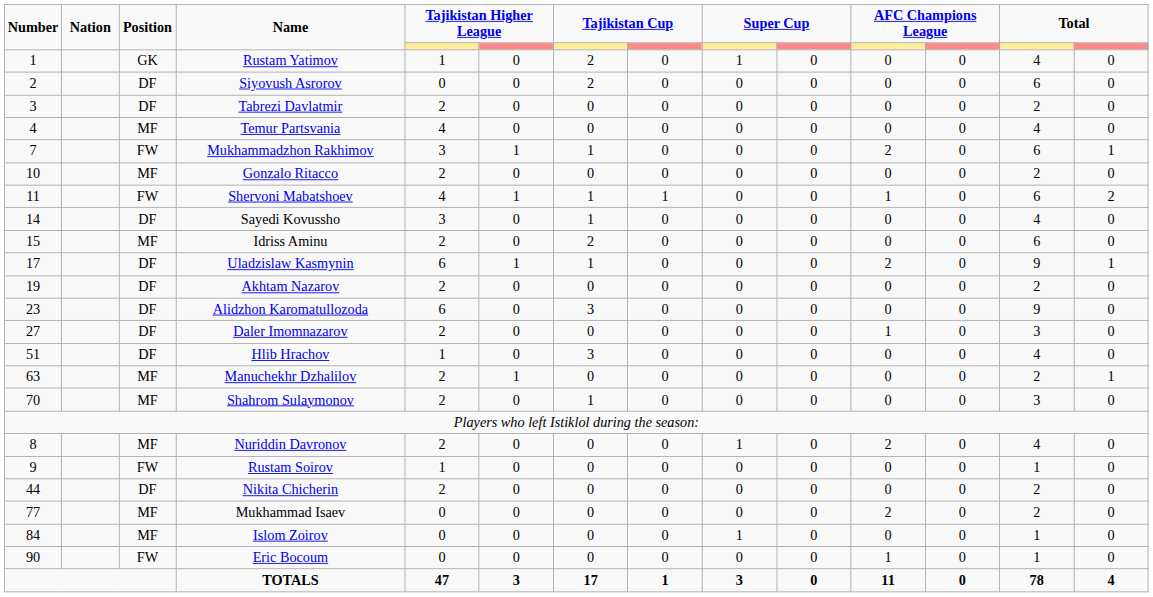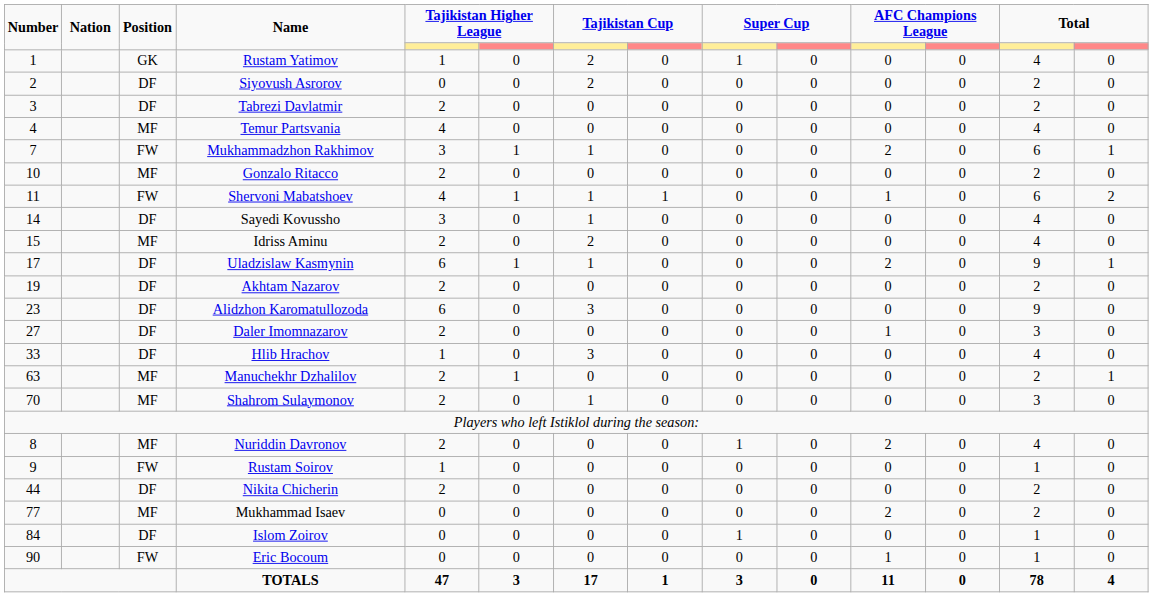Siyovush Asrorov | column 13: 6 -> 2
Idriss Aminu | column 13: 6 -> 4
Hlib Hrachov | Number: 51 -> 33
Islom Zoirov | Position: MF -> DF
